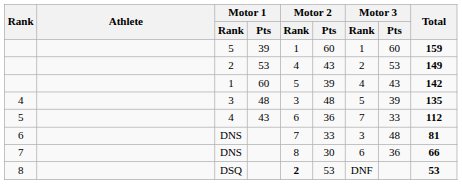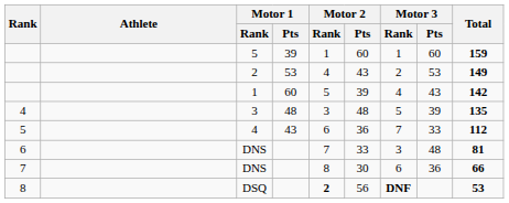DSQ | Motor 2 / Pts: 53 -> 56
DSQ | Motor 3 / Rank: normal -> bold
